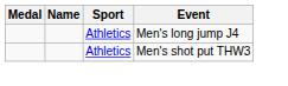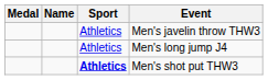+ row: Athletics | Men's javelin throw THW3
Men's shot put THW3 | Sport: normal -> bold
